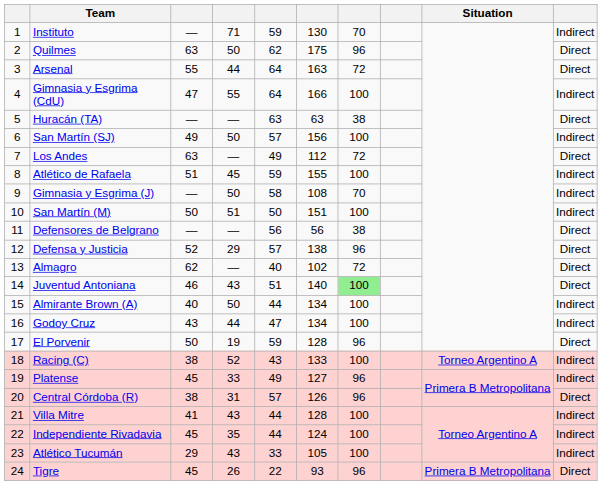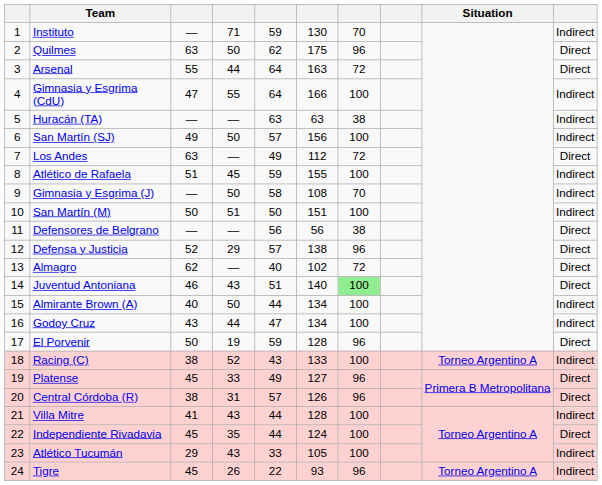Huracán (TA) | column 10: Direct -> Indirect
Platense | column 10: Indirect -> Direct
Independiente Rivadavia | column 10: Indirect -> Direct
Tigre | Situation: Primera B Metropolitana -> Torneo Argentino A
Tigre | column 10: Direct -> Indirect
